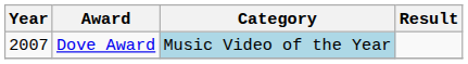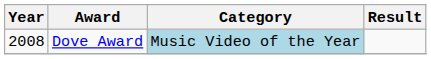Dove Award | Year: 2007 -> 2008
